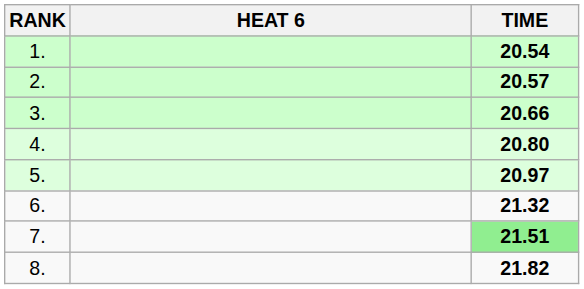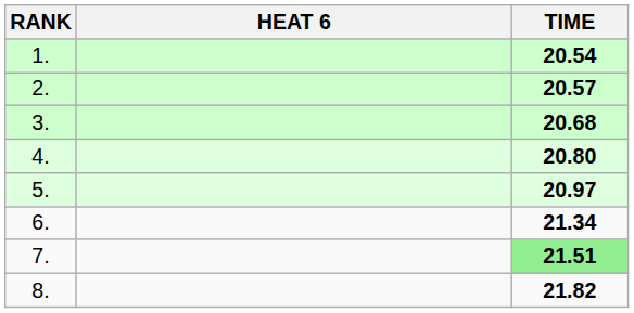3. | TIME: 20.66 -> 20.68
6. | TIME: 21.32 -> 21.34
